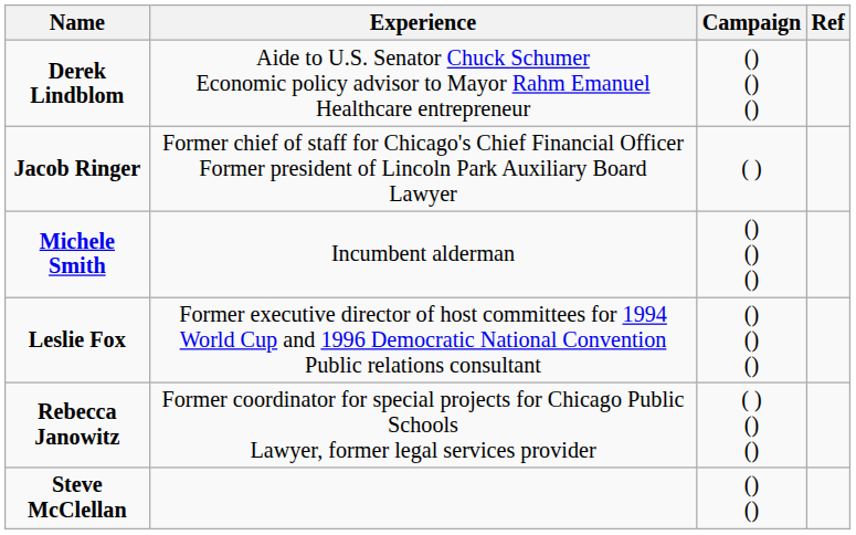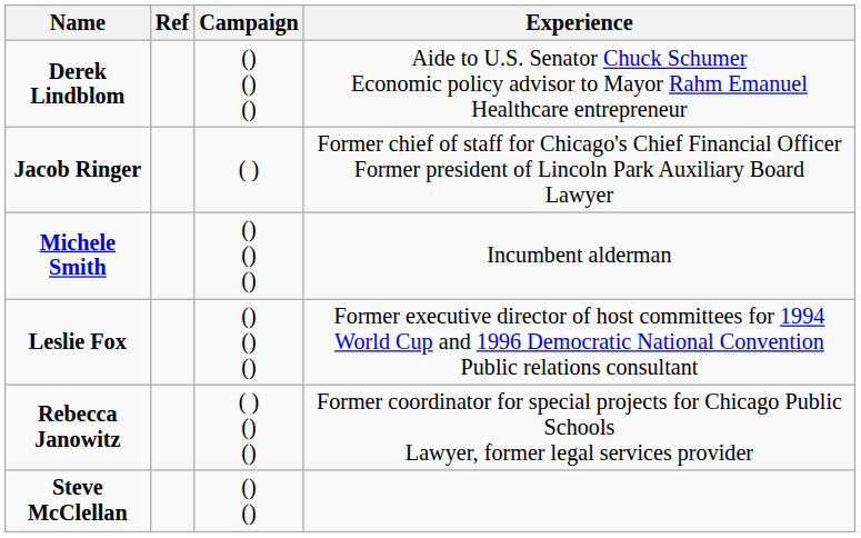columns swapped: Experience <-> Ref
